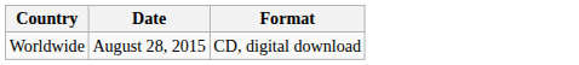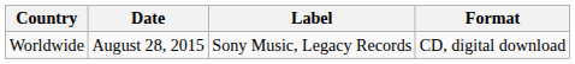+ column: Label | Sony Music, Legacy Records
